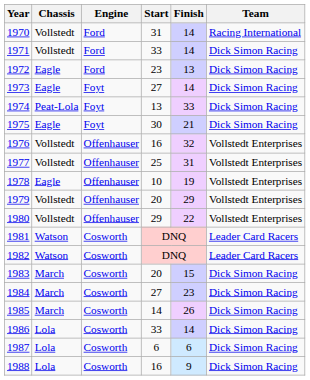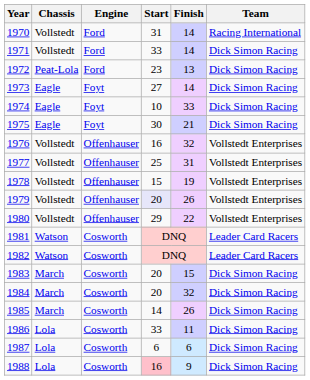1972 | Chassis: Eagle -> Peat-Lola
1974 | Chassis: Peat-Lola -> Eagle
1974 | Start: 13 -> 10
1978 | Chassis: Eagle -> Vollstedt
1978 | Start: 10 -> 15
1979 | Start: no background -> lavender background
1979 | Finish: 29 -> 26
1984 | Start: 27 -> 20
1984 | Finish: 23 -> 32
1986 | Finish: 14 -> 11
1988 | Start: no background -> pink background
